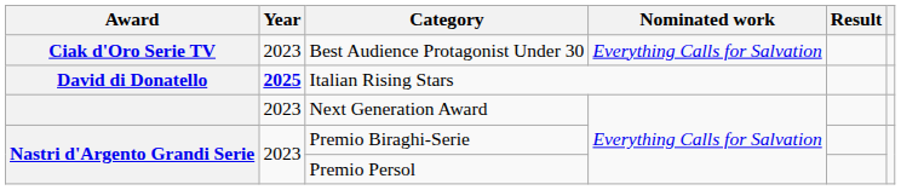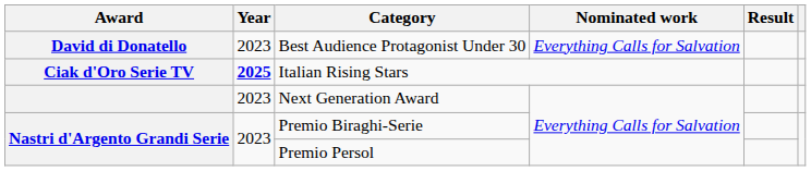Best Audience Protagonist Under 30 | Award: Ciak d'Oro Serie TV -> David di Donatello
Italian Rising Stars | Award: David di Donatello -> Ciak d'Oro Serie TV
